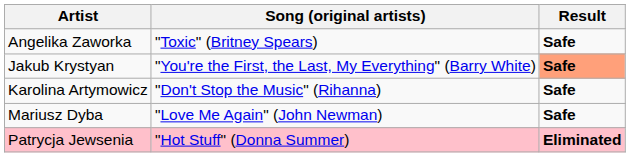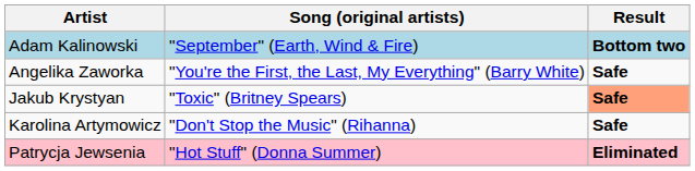+ row: Adam Kalinowski | "September" (Earth, Wind & Fire) | Bottom two
Angelika Zaworka | Song (original artists): "Toxic" (Britney Spears) -> "You're the First, the Last, My Everything" (Barry White)
Jakub Krystyan | Song (original artists): "You're the First, the Last, My Everything" (Barry White) -> "Toxic" (Britney Spears)
- row: Mariusz Dyba | "Love Me Again" (John Newman) | Safe
